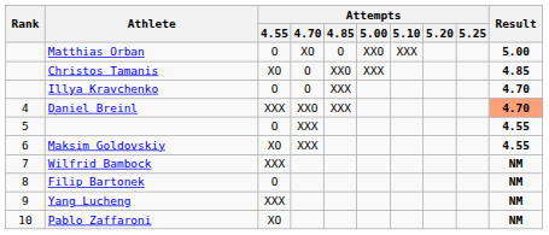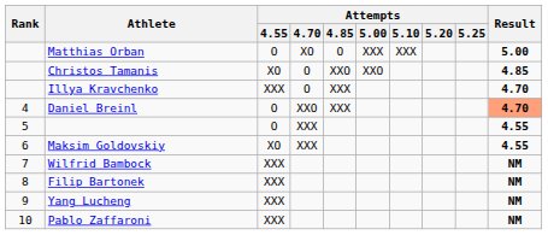Matthias Orban | Attempts / 5.00: XXO -> XXX
Christos Tamanis | Attempts / 5.00: XXX -> XXO
Illya Kravchenko | Attempts / 4.55: O -> XXX
Daniel Breinl | Attempts / 4.55: XXX -> O
Filip Bartonek | Attempts / 4.55: O -> XXX
Pablo Zaffaroni | Attempts / 4.55: XO -> XXX
